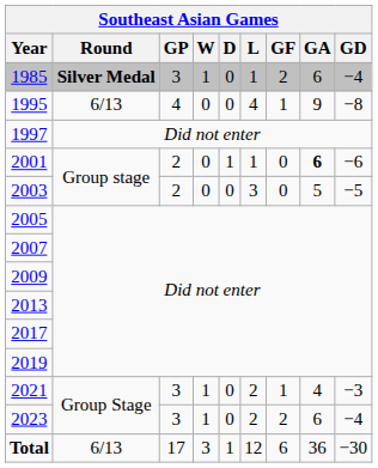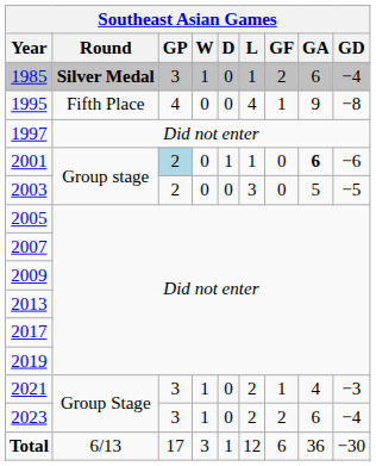1995 | Round: 6/13 -> Fifth Place
2001 | GP: no background -> lightblue background
